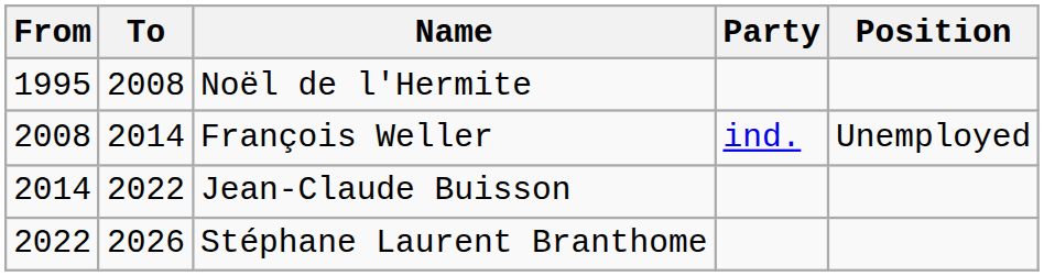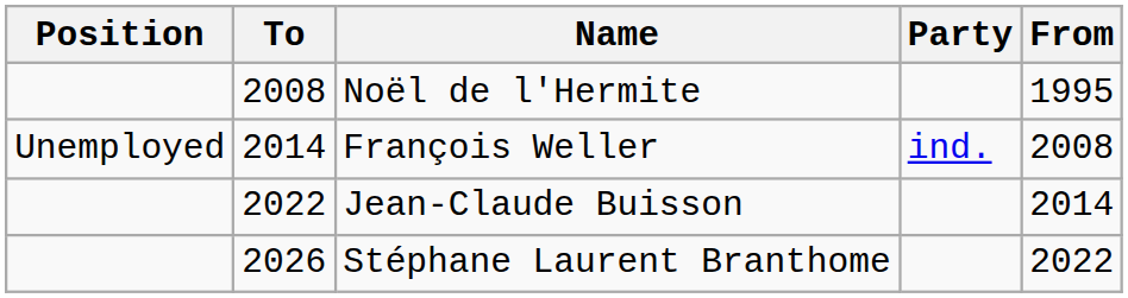columns swapped: From <-> Position
